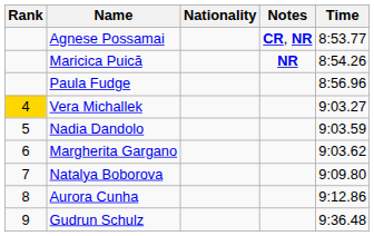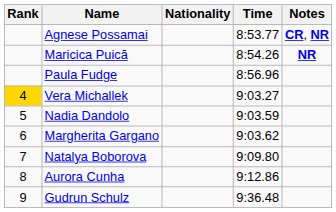columns swapped: Time <-> Notes
